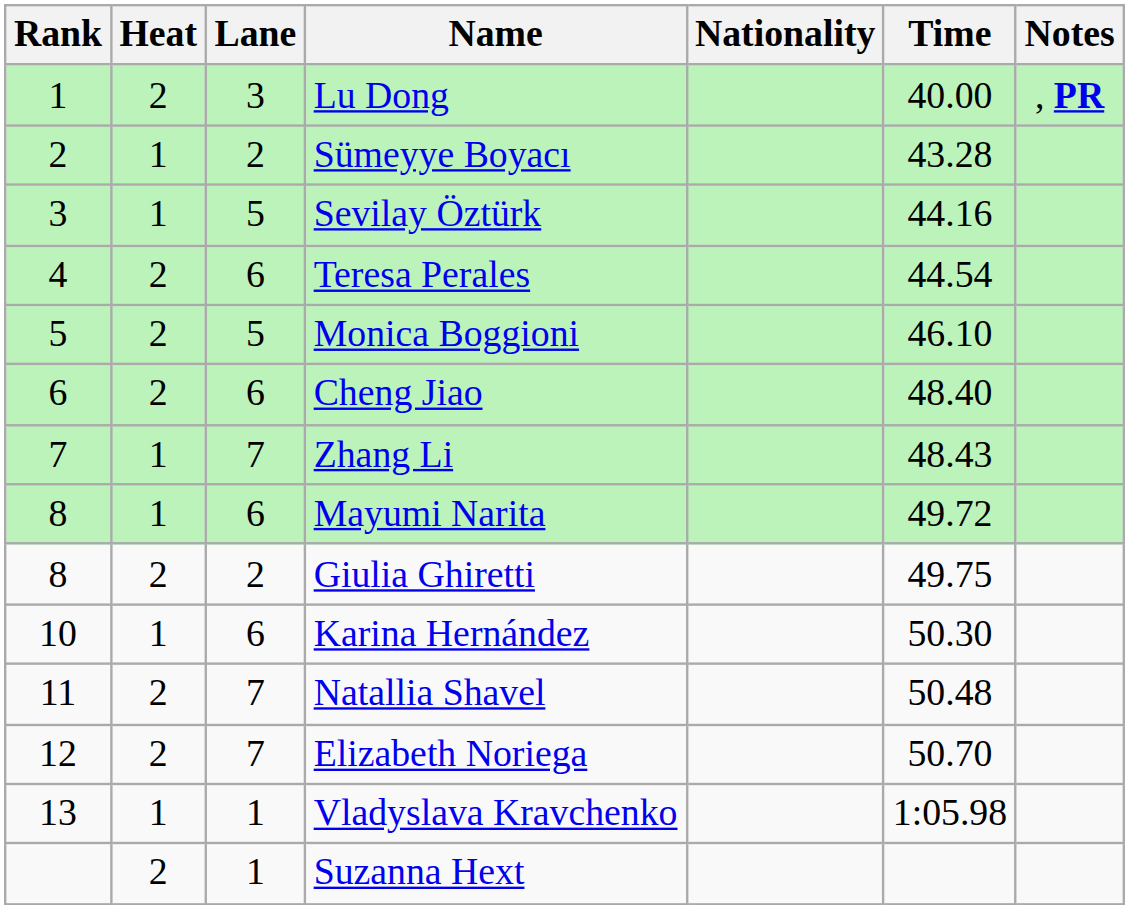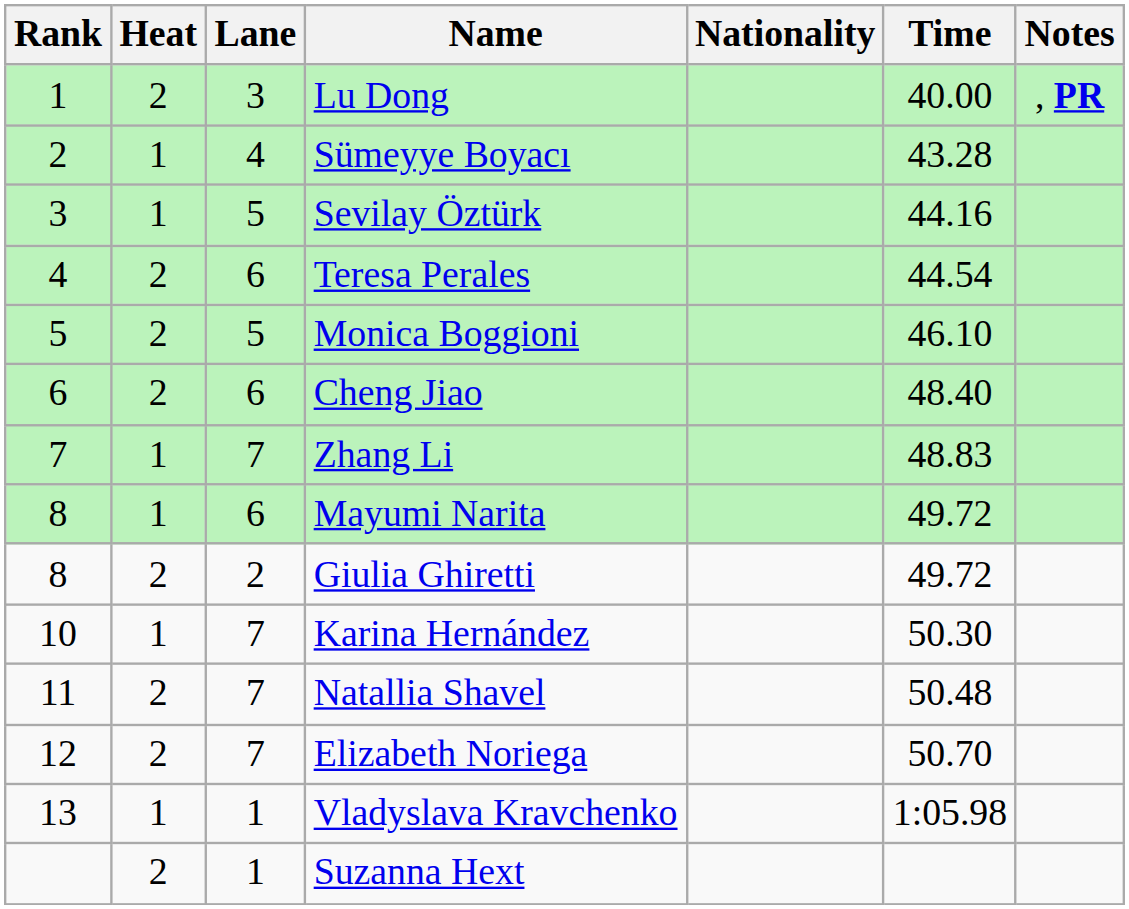Sümeyye Boyacı | Lane: 2 -> 4
Zhang Li | Time: 48.43 -> 48.83
Giulia Ghiretti | Time: 49.75 -> 49.72
Karina Hernández | Lane: 6 -> 7
